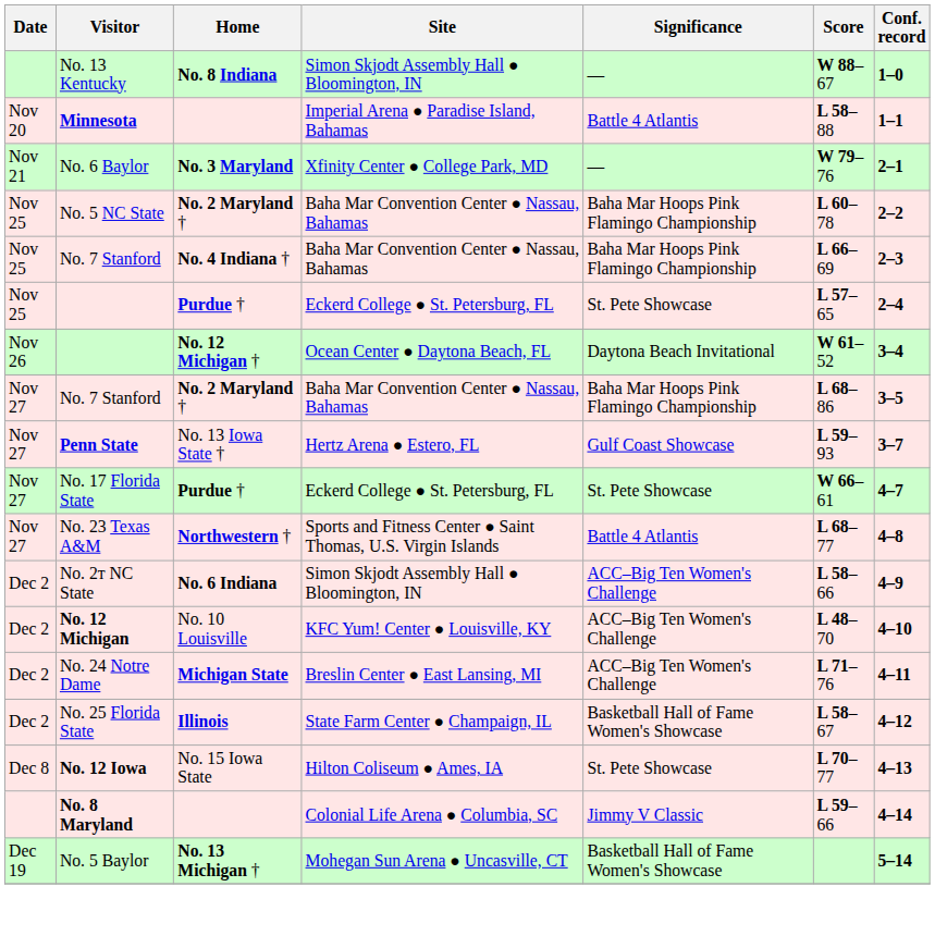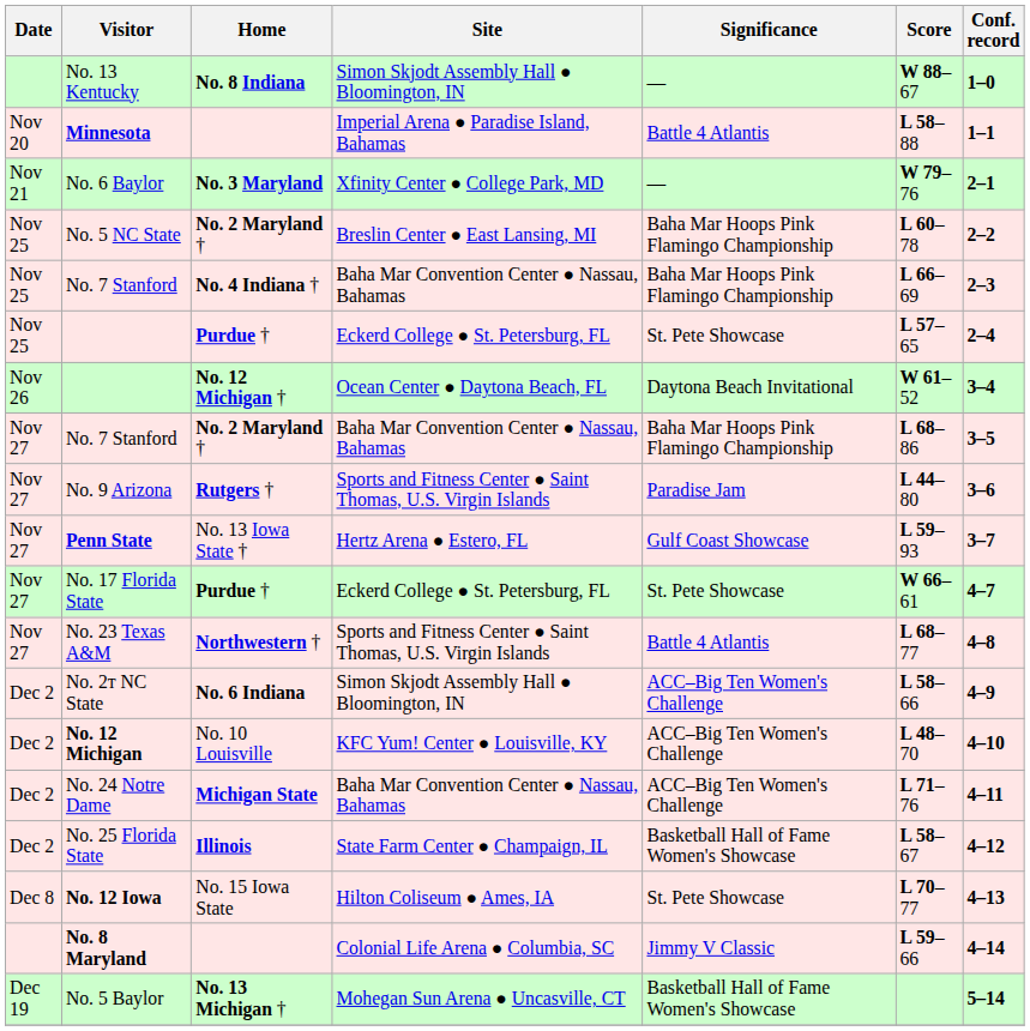No. 5 NC State | Site: Baha Mar Convention Center ● Nassau, Bahamas -> Breslin Center ● East Lansing, MI
+ row: Nov 27 | No. 9 Arizona | Rutgers † | Sports and Fitness Center ● Saint Thomas, U.S. Virgin Islands | Paradise Jam | L 44–80 | 3–6
No. 24 Notre Dame | Site: Breslin Center ● East Lansing, MI -> Baha Mar Convention Center ● Nassau, Bahamas
